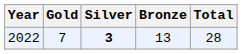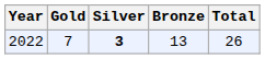2022 | Total: 28 -> 26
